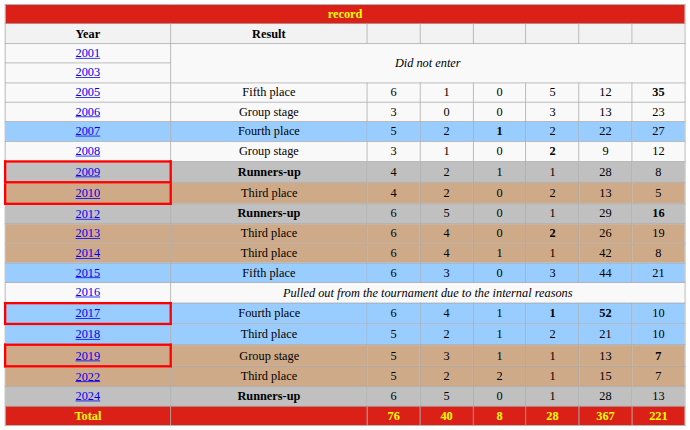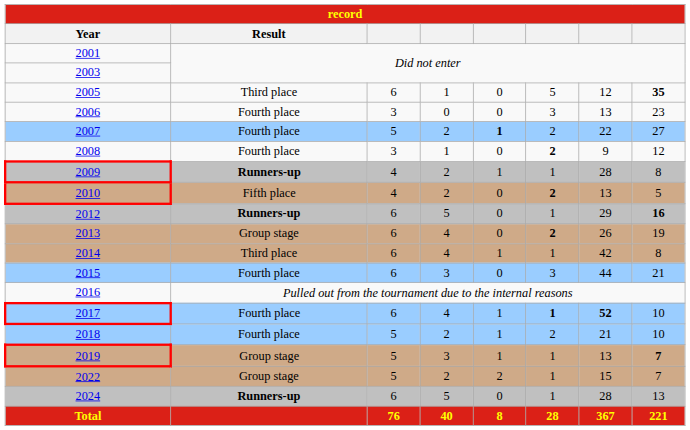2005 | Result: Fifth place -> Third place
2006 | Result: Group stage -> Fourth place
2008 | Result: Group stage -> Fourth place
2010 | Result: Third place -> Fifth place
2010 | column 6: normal -> bold
2013 | Result: Third place -> Group stage
2015 | Result: Fifth place -> Fourth place
2018 | Result: Third place -> Fourth place
2022 | Result: Third place -> Group stage
